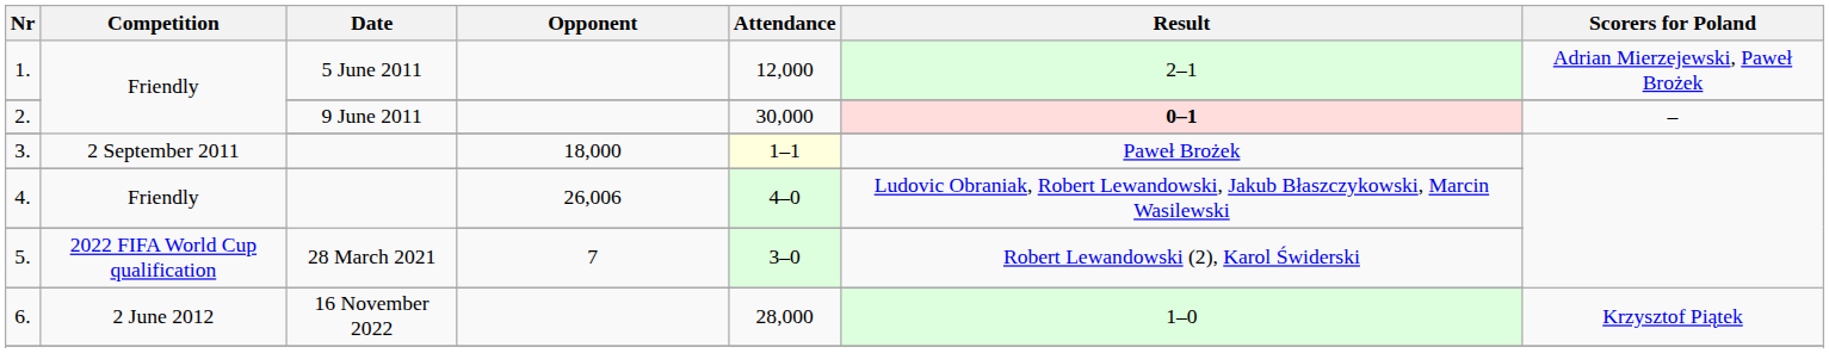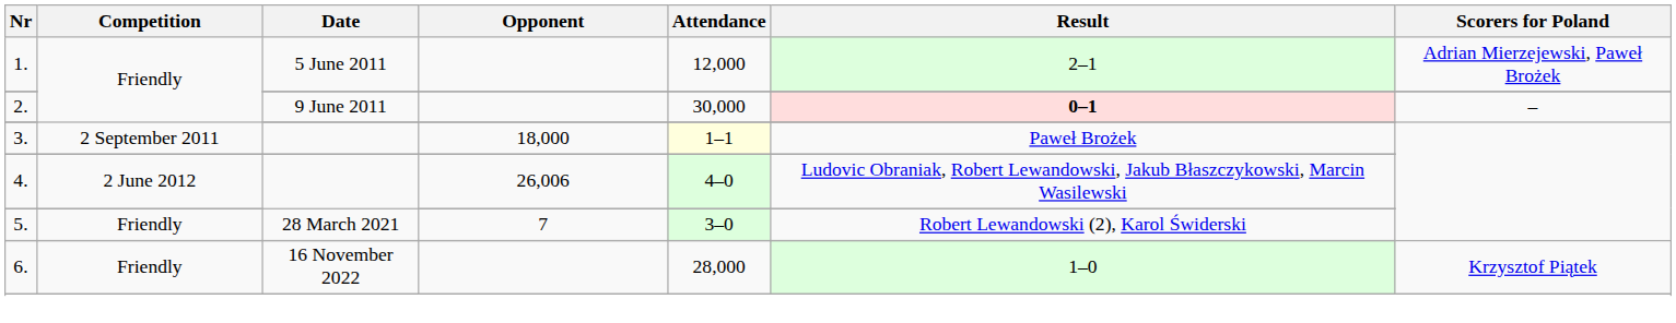4. | Competition: Friendly -> 2 June 2012
5. | Competition: 2022 FIFA World Cup qualification -> Friendly
6. | Competition: 2 June 2012 -> Friendly
